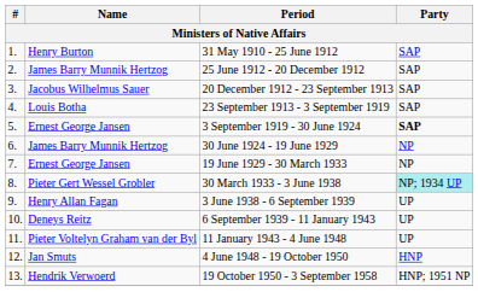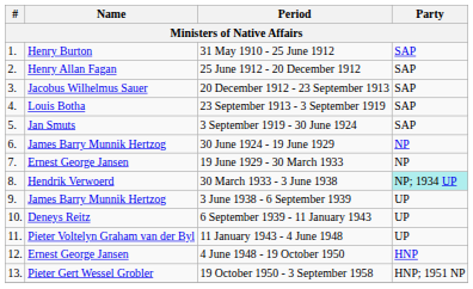25 June 1912 - 20 December 1912 | Name: James Barry Munnik Hertzog -> Henry Allan Fagan
3 September 1919 - 30 June 1924 | Name: Ernest George Jansen -> Jan Smuts
3 September 1919 - 30 June 1924 | Party: bold -> normal
30 March 1933 - 3 June 1938 | Name: Pieter Gert Wessel Grobler -> Hendrik Verwoerd
3 June 1938 - 6 September 1939 | Name: Henry Allan Fagan -> James Barry Munnik Hertzog
4 June 1948 - 19 October 1950 | Name: Jan Smuts -> Ernest George Jansen
19 October 1950 - 3 September 1958 | Name: Hendrik Verwoerd -> Pieter Gert Wessel Grobler
